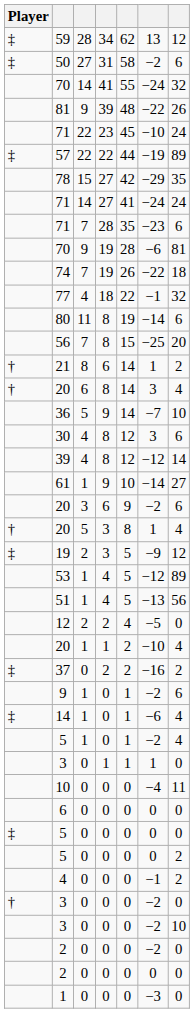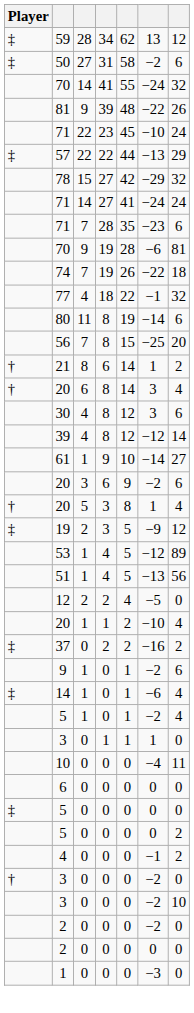57 | column 6: −19 -> −13
57 | column 7: 89 -> 29
78 | column 7: 35 -> 32
- row: 36 | 5 | 9 | 14 | −7 | 10
